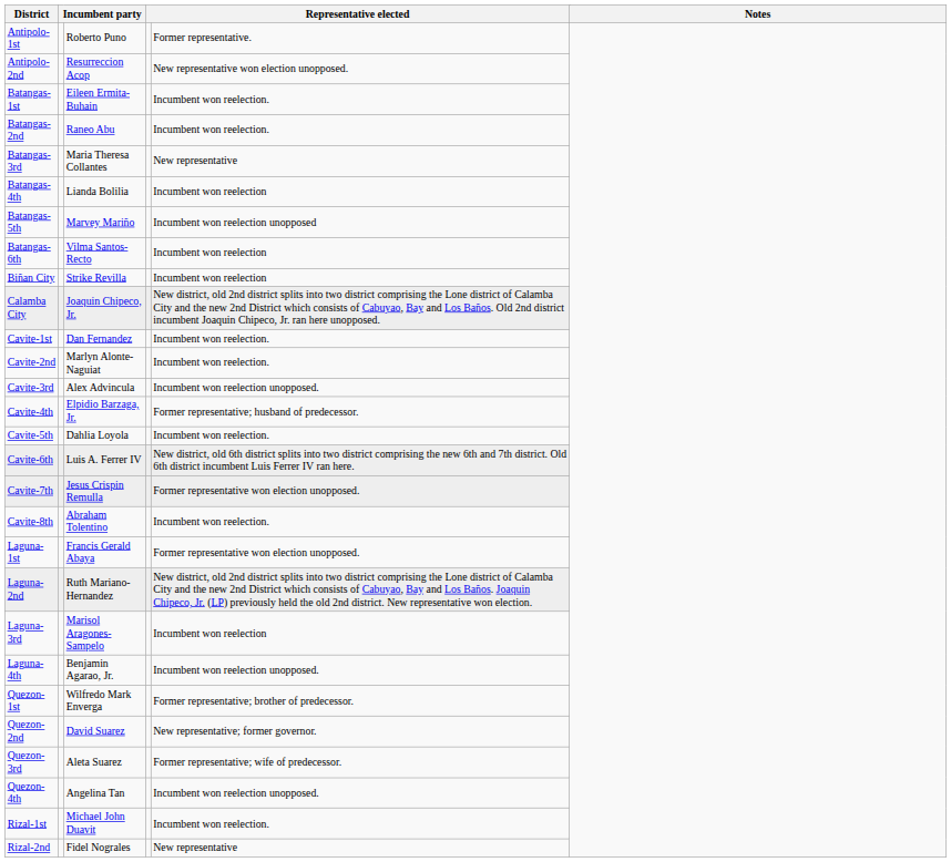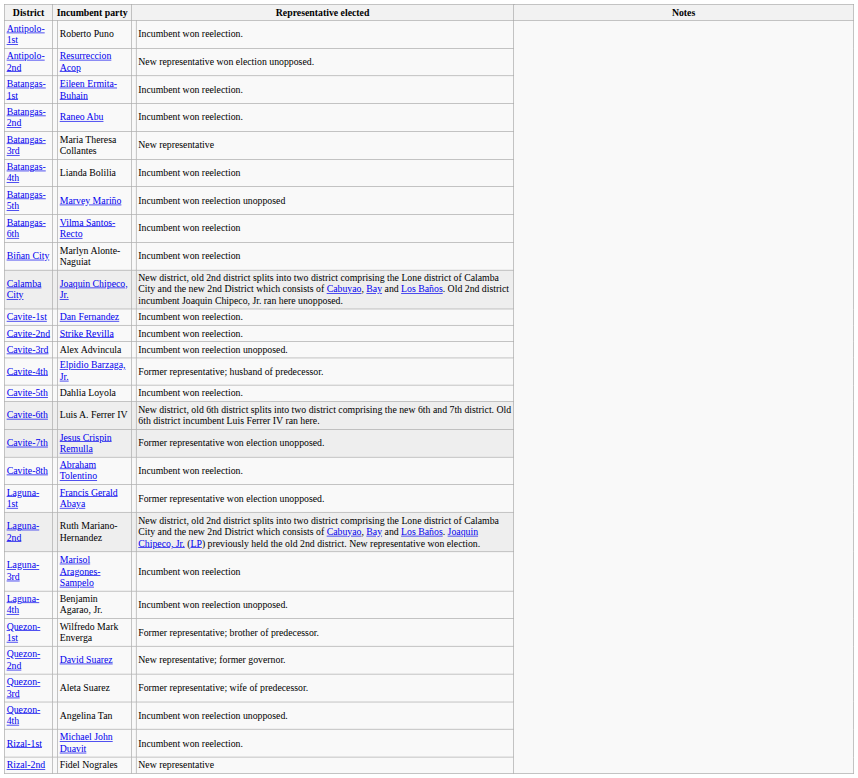Antipolo-1st | column 5: Former representative. -> Incumbent won reelection.
Biñan City | column 3: Strike Revilla -> Marlyn Alonte-Naguiat
Cavite-2nd | column 3: Marlyn Alonte-Naguiat -> Strike Revilla
